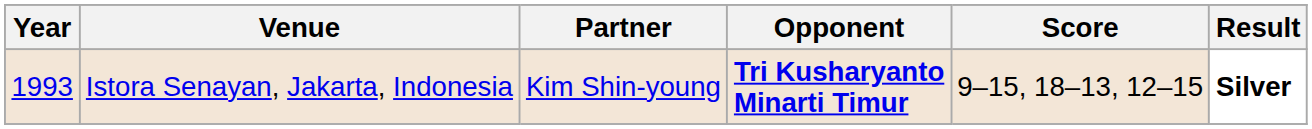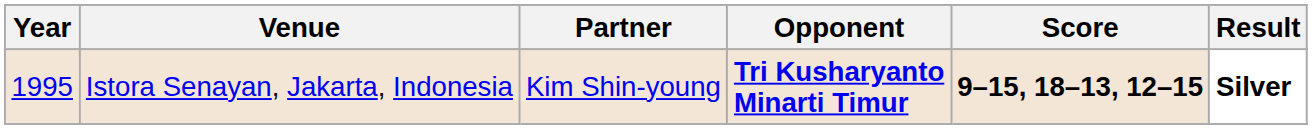Istora Senayan, Jakarta, Indonesia | Year: 1993 -> 1995
Istora Senayan, Jakarta, Indonesia | Score: normal -> bold
